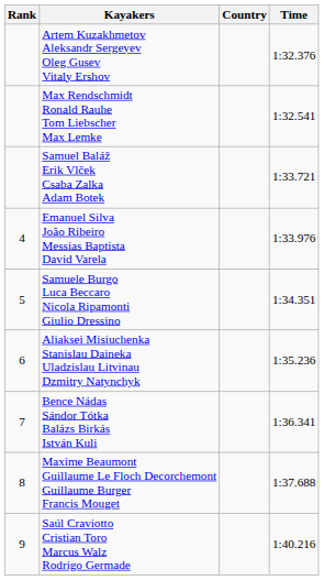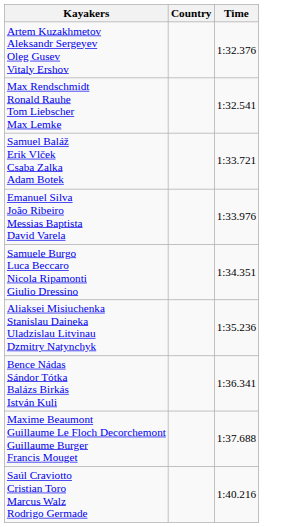- column: Rank | 4 | 5 | 6 | 7 | 8 | 9
